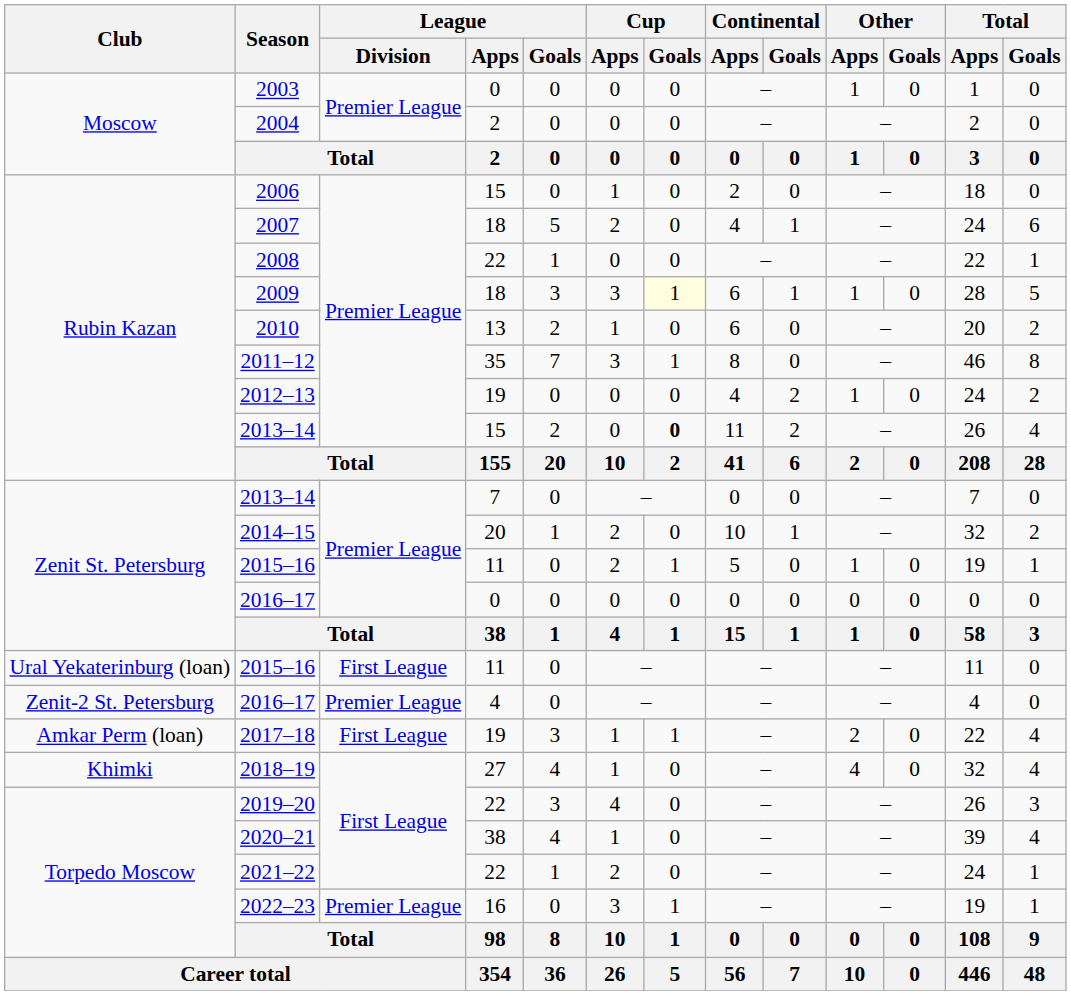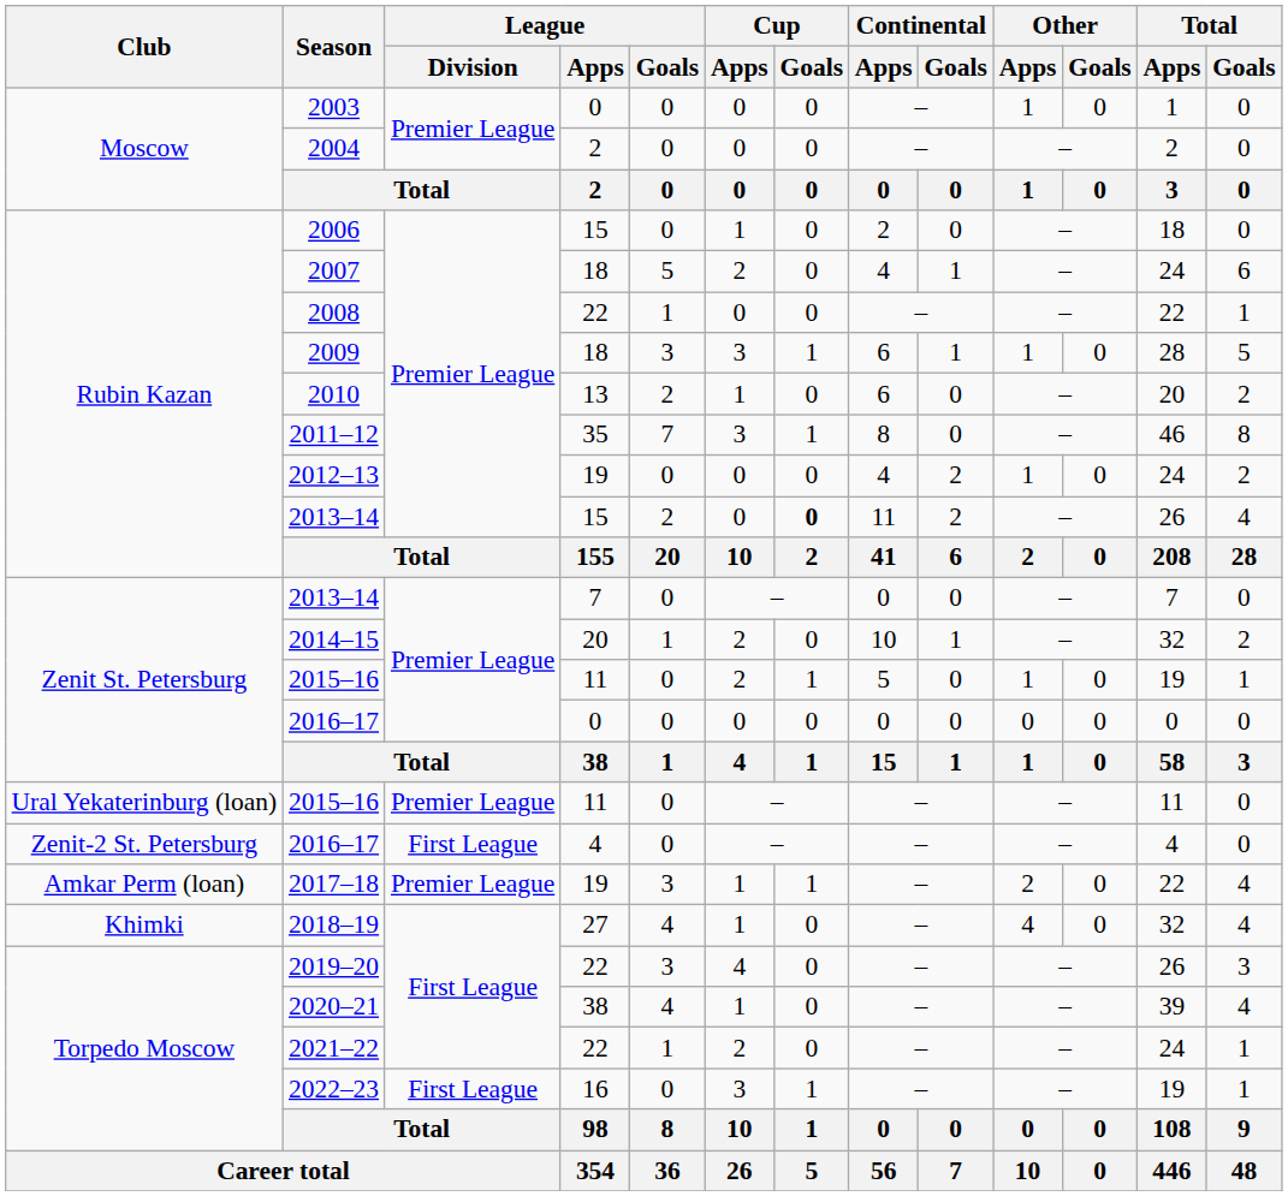2009 | Cup / Goals: lightyellow background -> no background
Ural Yekaterinburg (loan) / 2015–16 | League / Division: First League -> Premier League
Zenit-2 St. Petersburg / 2016–17 | League / Division: Premier League -> First League
2017–18 | League / Division: First League -> Premier League
2022–23 | League / Division: Premier League -> First League
